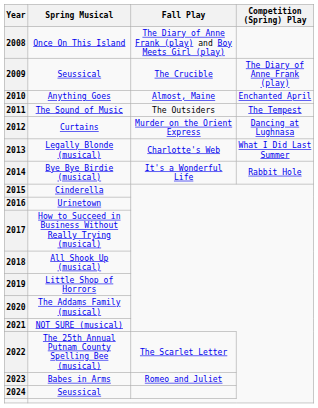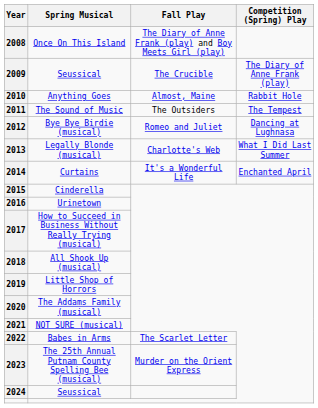2010 | Competition (Spring) Play: Enchanted April -> Rabbit Hole
2012 | Spring Musical: Curtains -> Bye Bye Birdie (musical)
2012 | Fall Play: Murder on the Orient Express -> Romeo and Juliet
2014 | Spring Musical: Bye Bye Birdie (musical) -> Curtains
2014 | Competition (Spring) Play: Rabbit Hole -> Enchanted April
2022 | Spring Musical: The 25th Annual Putnam County Spelling Bee (musical) -> Babes in Arms
2023 | Spring Musical: Babes in Arms -> The 25th Annual Putnam County Spelling Bee (musical)
2023 | Fall Play: Romeo and Juliet -> Murder on the Orient Express
